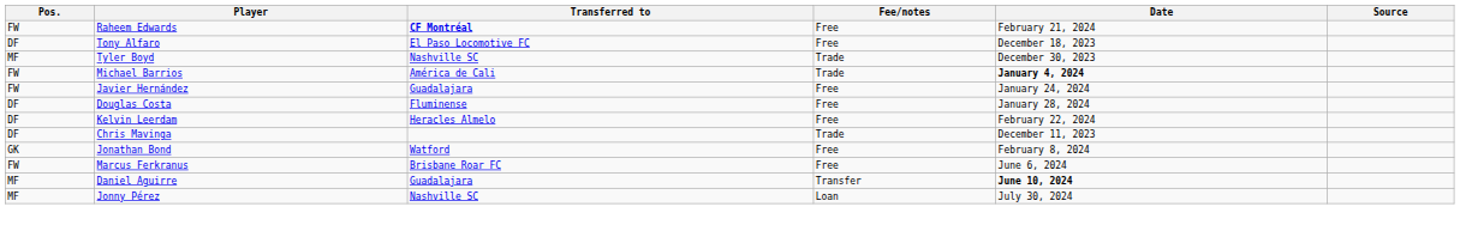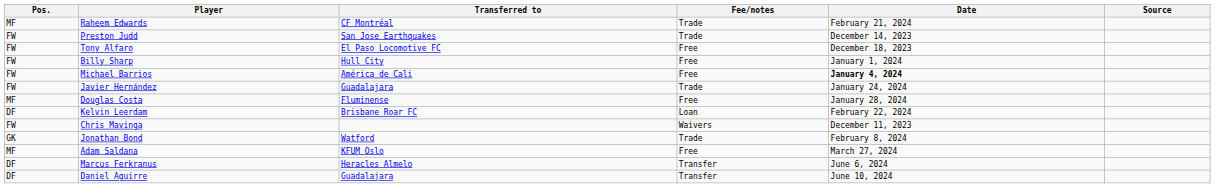Raheem Edwards | Pos.: FW -> MF
Raheem Edwards | Transferred to: bold -> normal
Raheem Edwards | Fee/notes: Free -> Trade
+ row: FW | Preston Judd | San Jose Earthquakes | Trade | December 14, 2023
Tony Alfaro | Pos.: DF -> FW
- row: MF | Tyler Boyd | Nashville SC | Trade | December 30, 2023
+ row: FW | Billy Sharp | Hull City | Free | January 1, 2024
Michael Barrios | Fee/notes: Trade -> Free
Javier Hernández | Fee/notes: Free -> Trade
Douglas Costa | Pos.: DF -> MF
Kelvin Leerdam | Transferred to: Heracles Almelo -> Brisbane Roar FC
Kelvin Leerdam | Fee/notes: Free -> Loan
Chris Mavinga | Pos.: DF -> FW
Chris Mavinga | Fee/notes: Trade -> Waivers
Jonathan Bond | Fee/notes: Free -> Trade
+ row: MF | Adam Saldana | KFUM Oslo | Free | March 27, 2024
Marcus Ferkranus | Pos.: FW -> DF
Marcus Ferkranus | Transferred to: Brisbane Roar FC -> Heracles Almelo
Marcus Ferkranus | Fee/notes: Free -> Transfer
Daniel Aguirre | Pos.: MF -> DF
Daniel Aguirre | Date: bold -> normal
- row: MF | Jonny Pérez | Nashville SC | Loan | July 30, 2024
